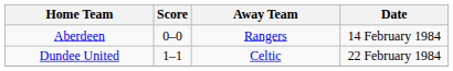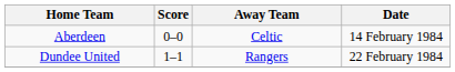Aberdeen | Away Team: Rangers -> Celtic
Dundee United | Away Team: Celtic -> Rangers
